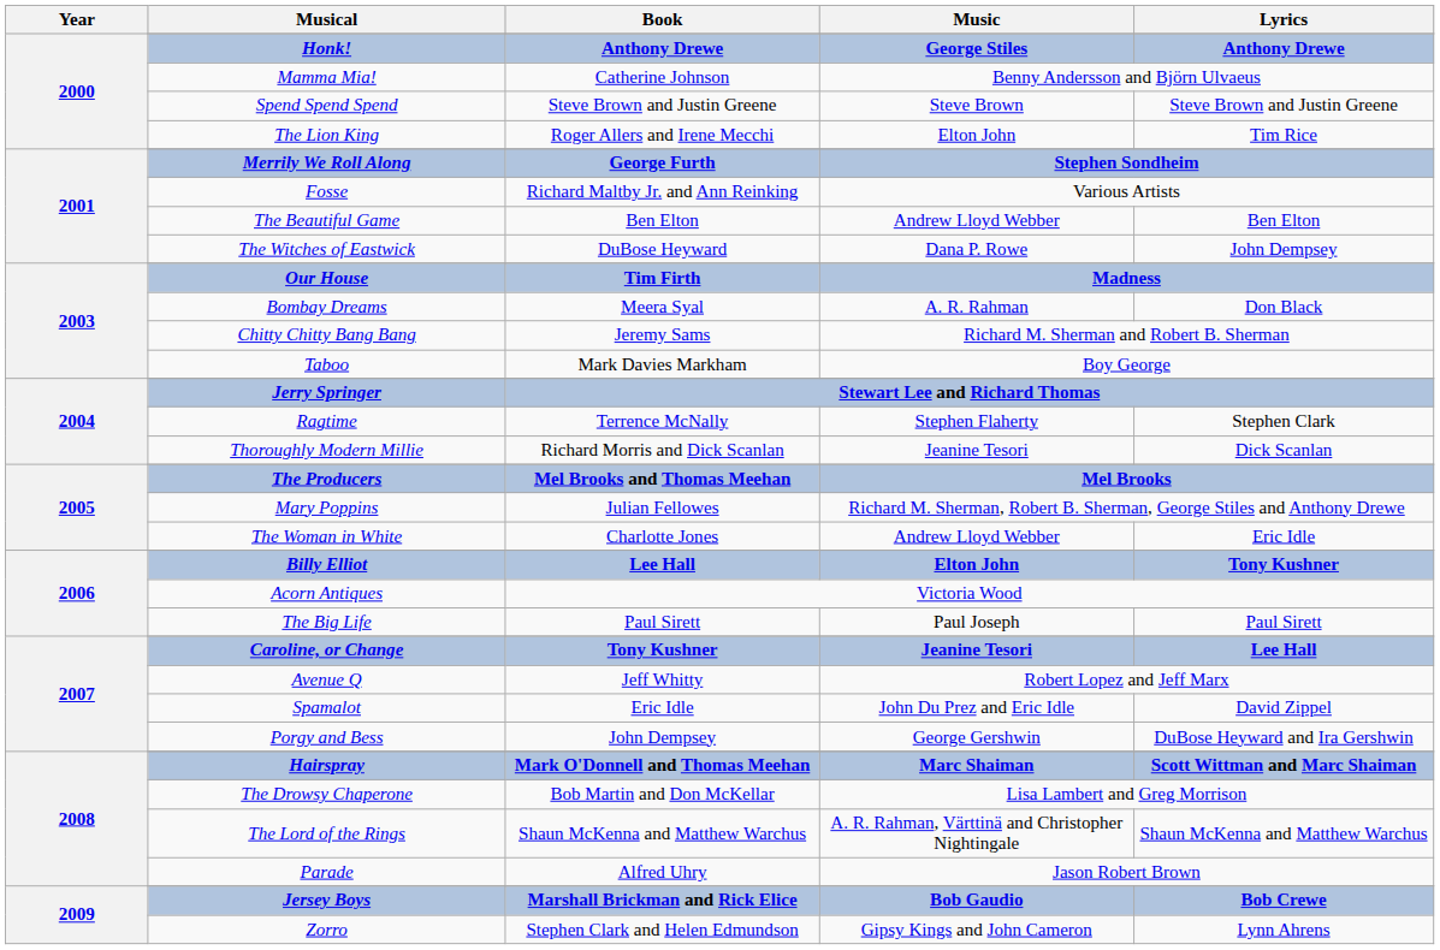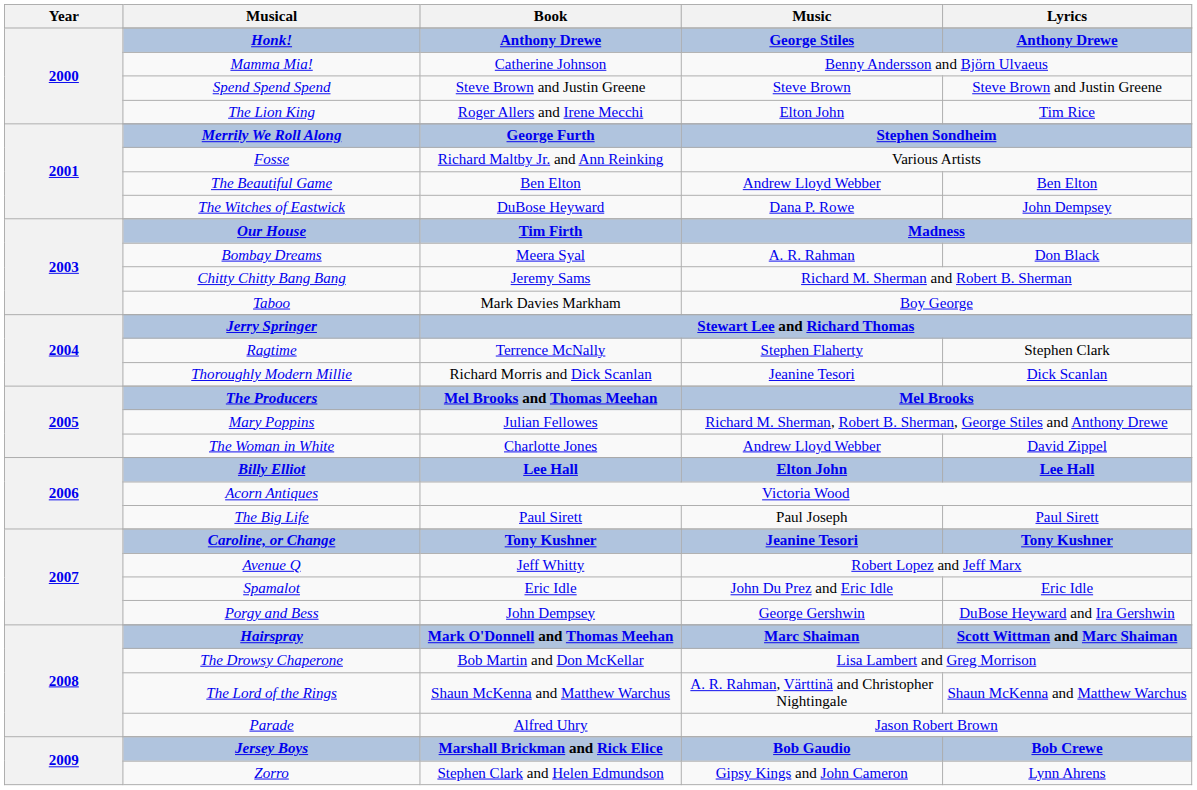The Woman in White | Lyrics: Eric Idle -> David Zippel
Billy Elliot | Lyrics: Tony Kushner -> Lee Hall
Caroline, or Change | Lyrics: Lee Hall -> Tony Kushner
Spamalot | Lyrics: David Zippel -> Eric Idle
